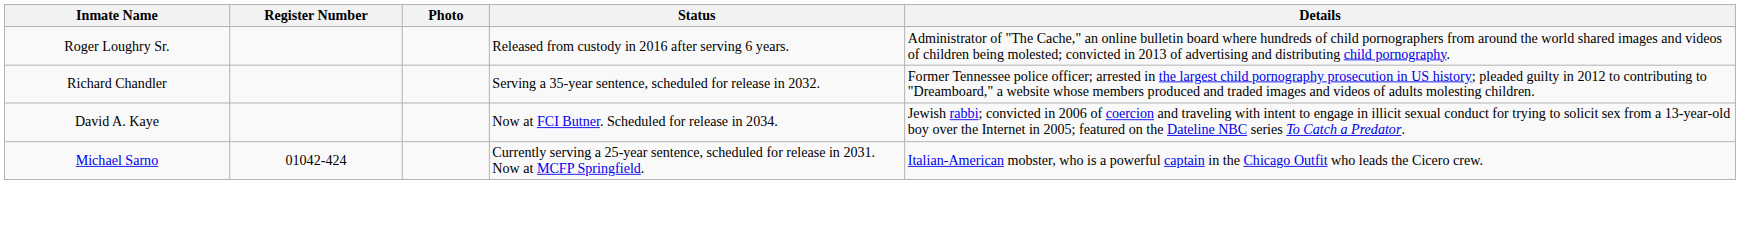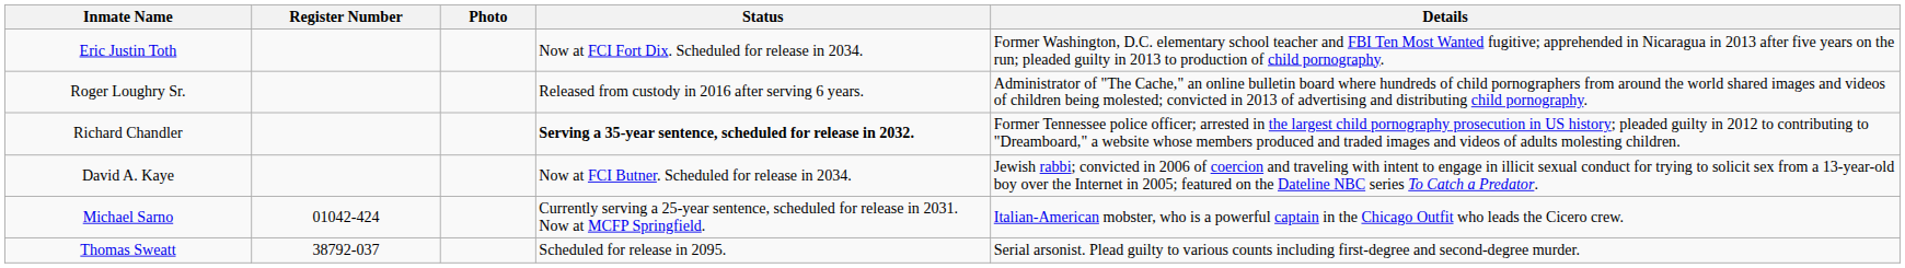+ row: Eric Justin Toth | Now at FCI Fort Dix. Scheduled for release in 2034. | Former Washington, D.C. elementary school teacher and FBI Ten Most Wanted fugitive; apprehended in Nicaragua in 2013 after five years on the run; pleaded guilty in 2013 to production of child pornography.
Richard Chandler | Status: normal -> bold
+ row: Thomas Sweatt | 38792-037 | Scheduled for release in 2095. | Serial arsonist. Plead guilty to various counts including first-degree and second-degree murder.
